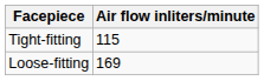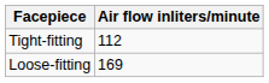Tight-fitting | Air flow inliters/minute: 115 -> 112
